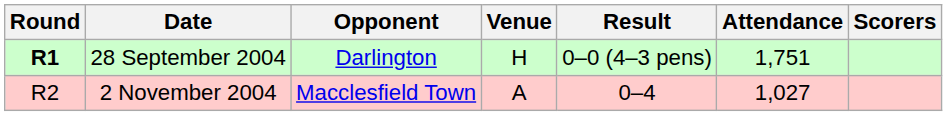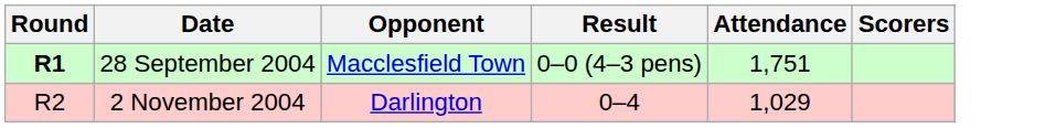- column: Venue | H | A
28 September 2004 | Opponent: Darlington -> Macclesfield Town
2 November 2004 | Opponent: Macclesfield Town -> Darlington
2 November 2004 | Attendance: 1,027 -> 1,029
